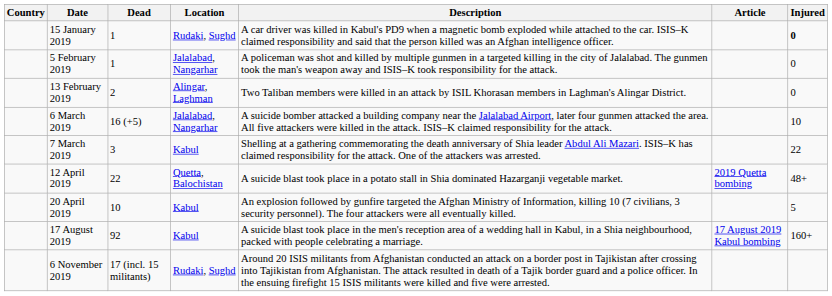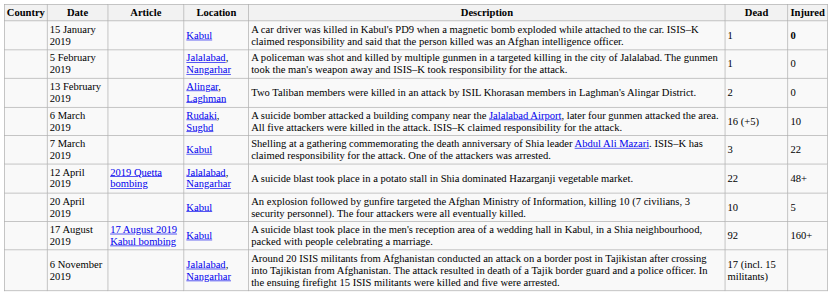columns swapped: Article <-> Dead
15 January 2019 | Location: Rudaki, Sughd -> Kabul
6 March 2019 | Location: Jalalabad, Nangarhar -> Rudaki, Sughd
12 April 2019 | Location: Quetta, Balochistan -> Jalalabad, Nangarhar
6 November 2019 | Location: Rudaki, Sughd -> Jalalabad, Nangarhar
